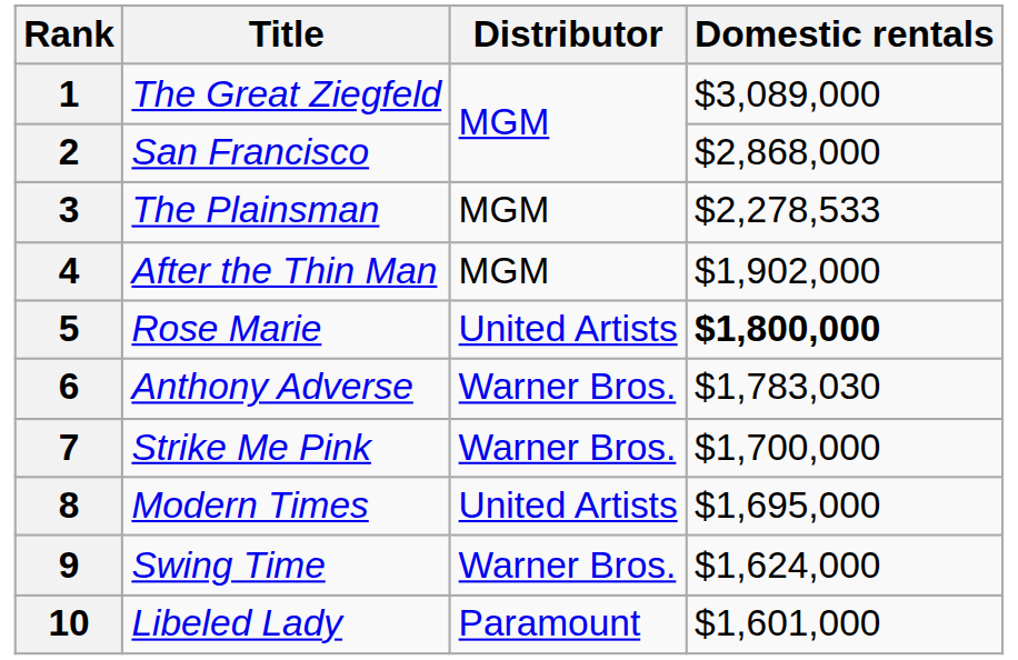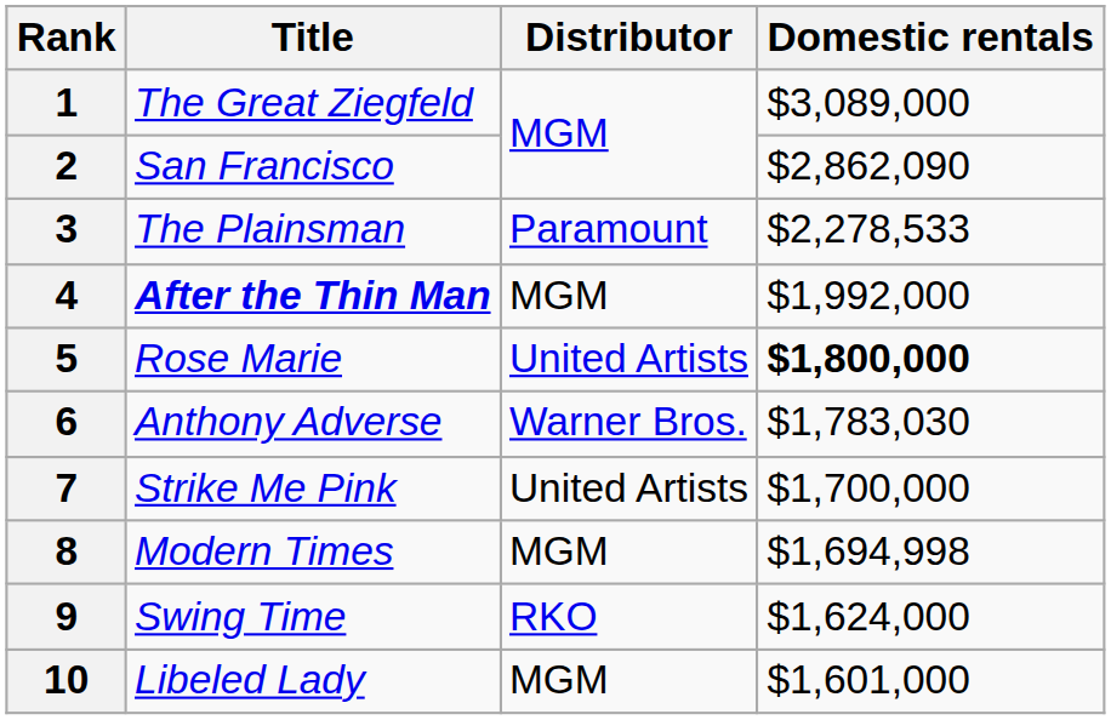2 | Domestic rentals: $2,868,000 -> $2,862,090
3 | Distributor: MGM -> Paramount
4 | Title: normal -> bold
4 | Domestic rentals: $1,902,000 -> $1,992,000
7 | Distributor: Warner Bros. -> United Artists
8 | Distributor: United Artists -> MGM
8 | Domestic rentals: $1,695,000 -> $1,694,998
9 | Distributor: Warner Bros. -> RKO
10 | Distributor: Paramount -> MGM
